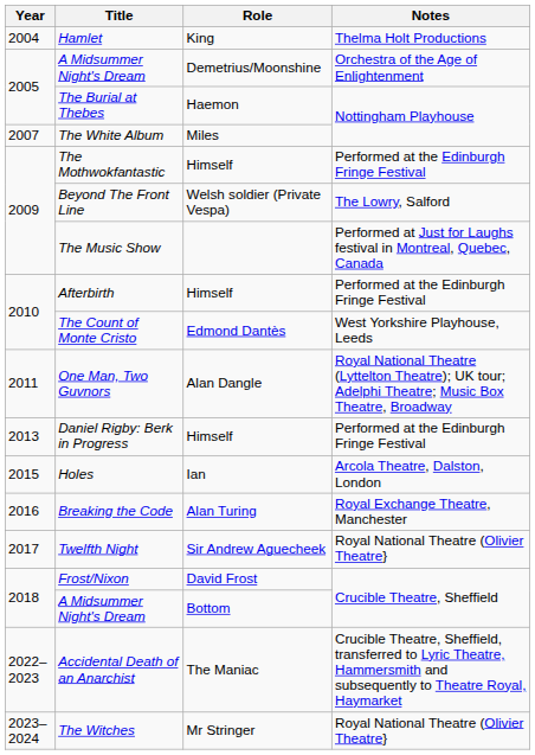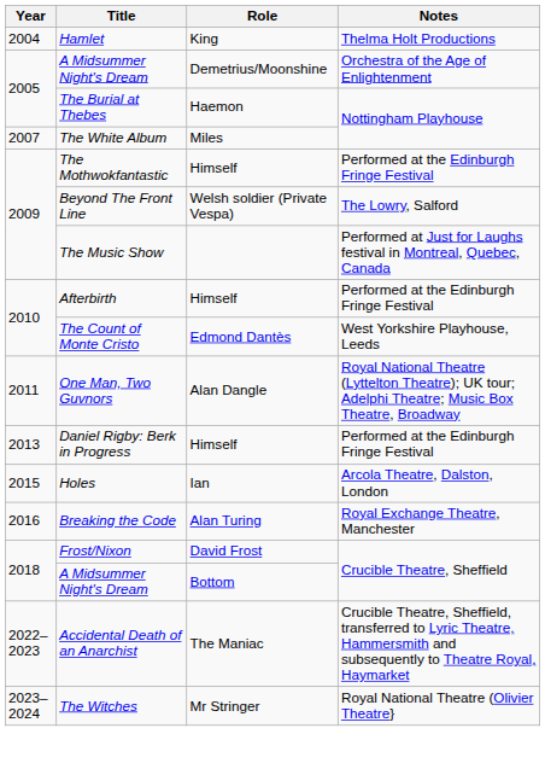- row: 2017 | Twelfth Night | Sir Andrew Aguecheek | Royal National Theatre (Olivier Theatre}
